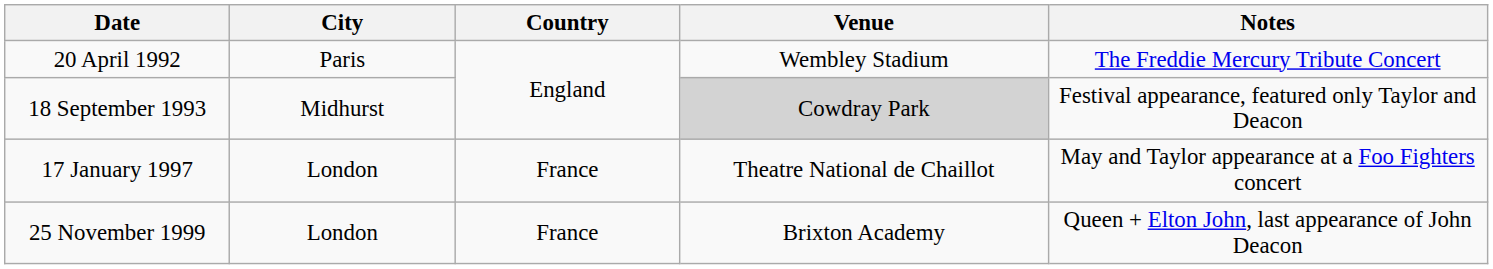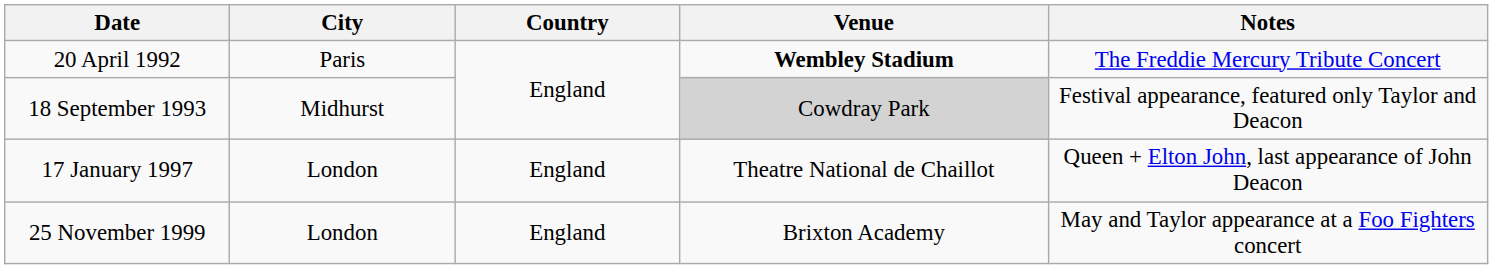20 April 1992 | Venue: normal -> bold
17 January 1997 | Country: France -> England
17 January 1997 | Notes: May and Taylor appearance at a Foo Fighters concert -> Queen + Elton John, last appearance of John Deacon
25 November 1999 | Country: France -> England
25 November 1999 | Notes: Queen + Elton John, last appearance of John Deacon -> May and Taylor appearance at a Foo Fighters concert
